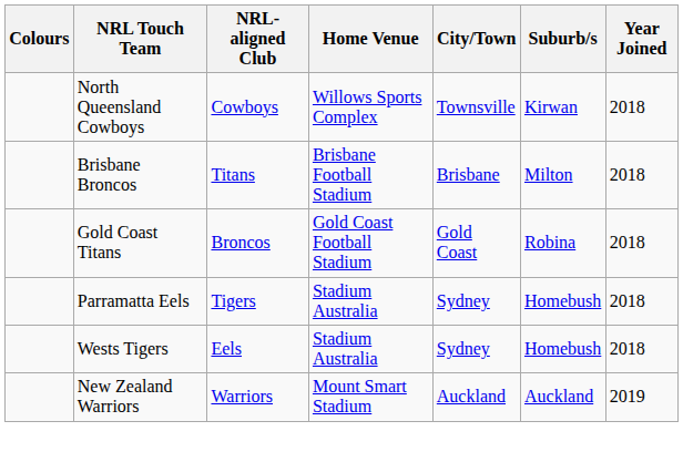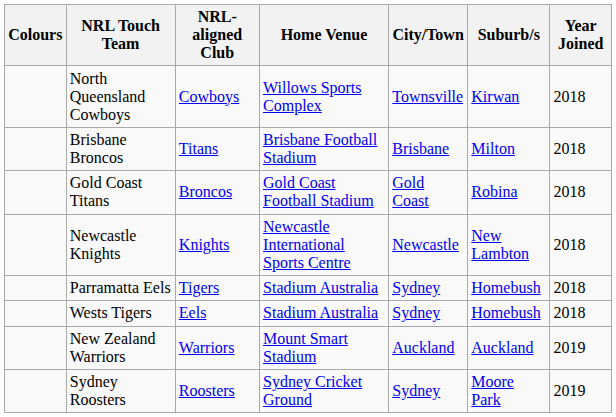+ row: Newcastle Knights | Knights | Newcastle International Sports Centre | Newcastle | New Lambton | 2018
+ row: Sydney Roosters | Roosters | Sydney Cricket Ground | Sydney | Moore Park | 2019
